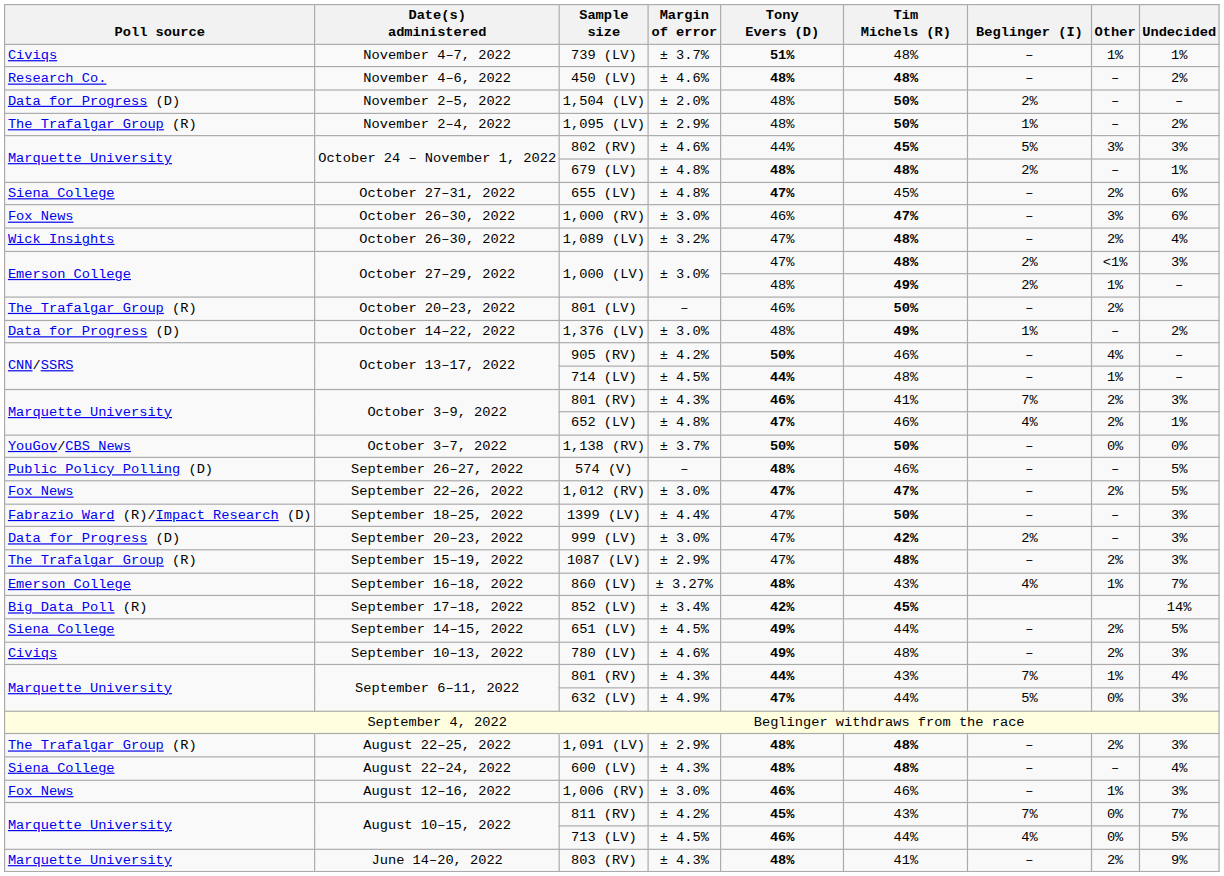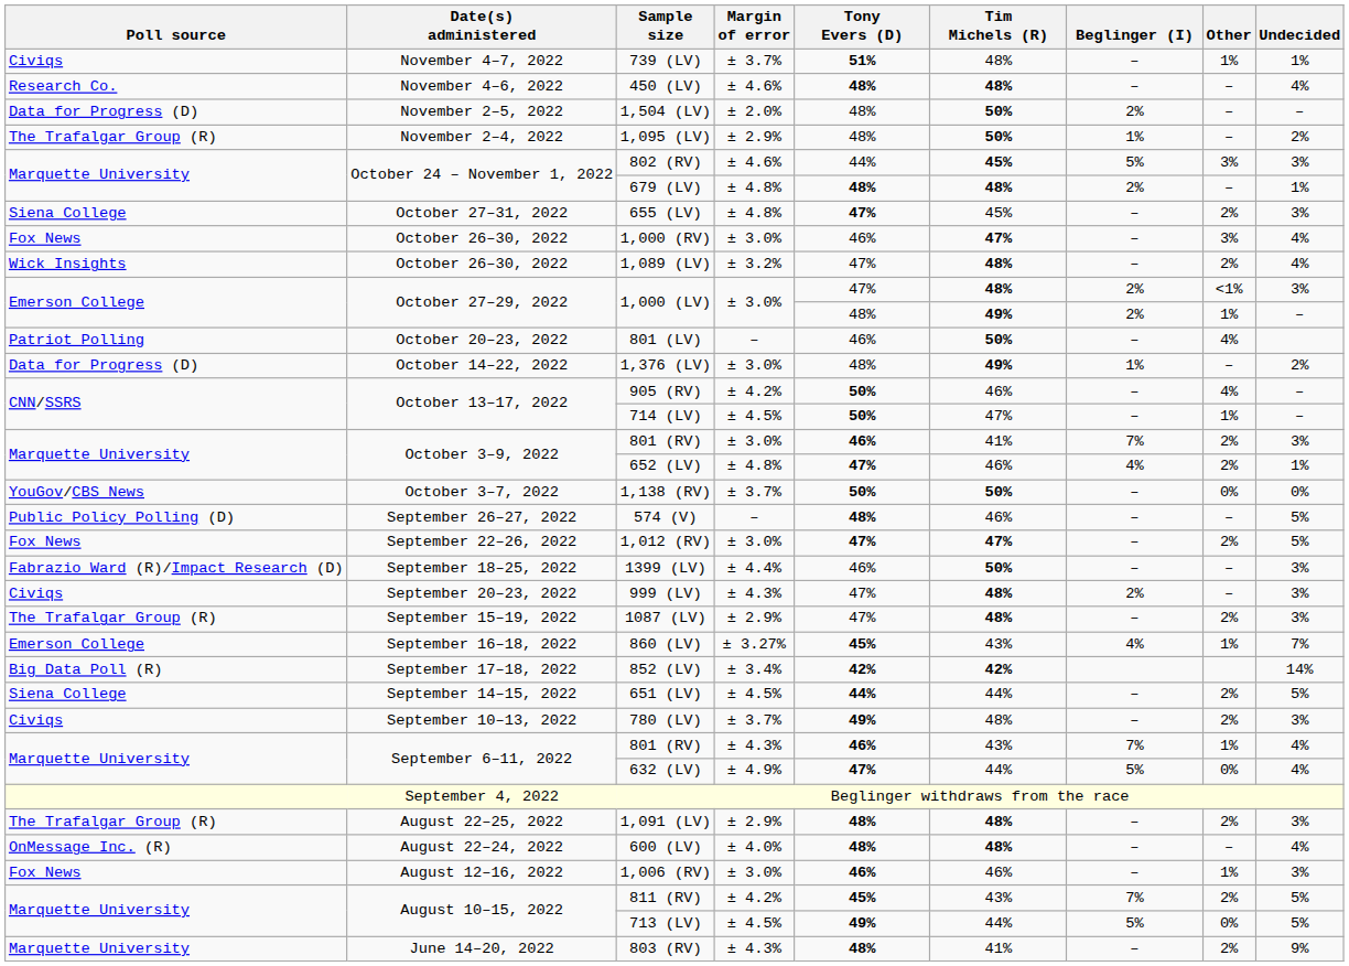450 (LV) | Undecided: 2% -> 4%
655 (LV) | Undecided: 6% -> 3%
1,000 (RV) | Undecided: 6% -> 4%
801 (LV) | Poll source: The Trafalgar Group (R) -> Patriot Polling
801 (LV) | Other: 2% -> 4%
714 (LV) | Tony Evers (D): 44% -> 50%
714 (LV) | Tim Michels (R): 48% -> 47%
October 3–9, 2022 / 801 (RV) | Margin of error: ± 4.3% -> ± 3.0%
1399 (LV) | Tony Evers (D): 47% -> 46%
999 (LV) | Poll source: Data for Progress (D) -> Civiqs
999 (LV) | Margin of error: ± 3.0% -> ± 4.3%
999 (LV) | Tim Michels (R): 42% -> 48%
860 (LV) | Tony Evers (D): 48% -> 45%
852 (LV) | Tim Michels (R): 45% -> 42%
651 (LV) | Tony Evers (D): 49% -> 44%
780 (LV) | Margin of error: ± 4.6% -> ± 3.7%
September 6–11, 2022 / 801 (RV) | Tony Evers (D): 44% -> 46%
632 (LV) | Undecided: 3% -> 4%
600 (LV) | Poll source: Siena College -> OnMessage Inc. (R)
600 (LV) | Margin of error: ± 4.3% -> ± 4.0%
811 (RV) | Other: 0% -> 2%
811 (RV) | Undecided: 7% -> 5%
713 (LV) | Tony Evers (D): 46% -> 49%
713 (LV) | Beglinger (I): 4% -> 5%
